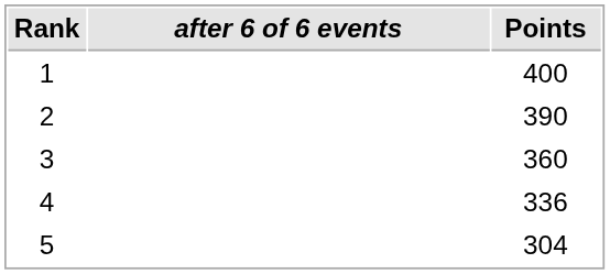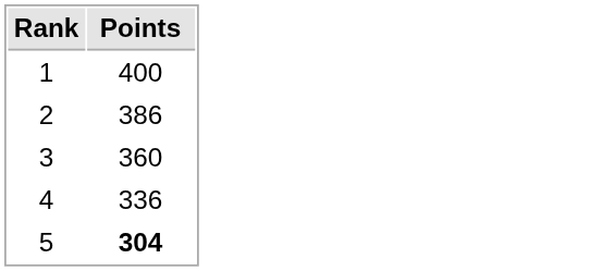- column: after 6 of 6 events
2 | Points: 390 -> 386
5 | Points: normal -> bold
